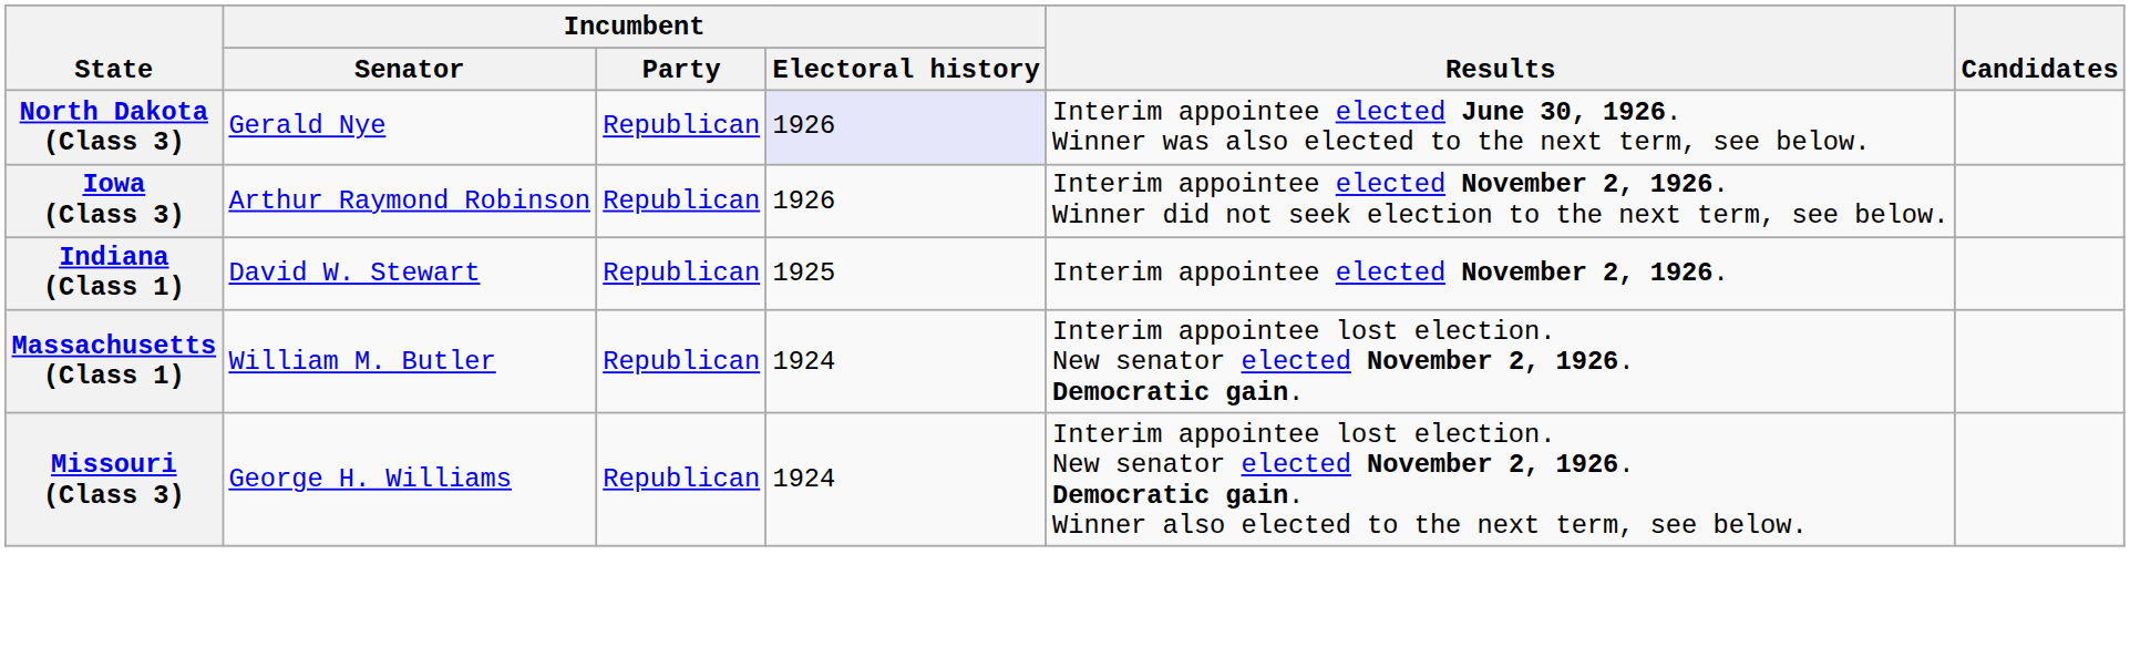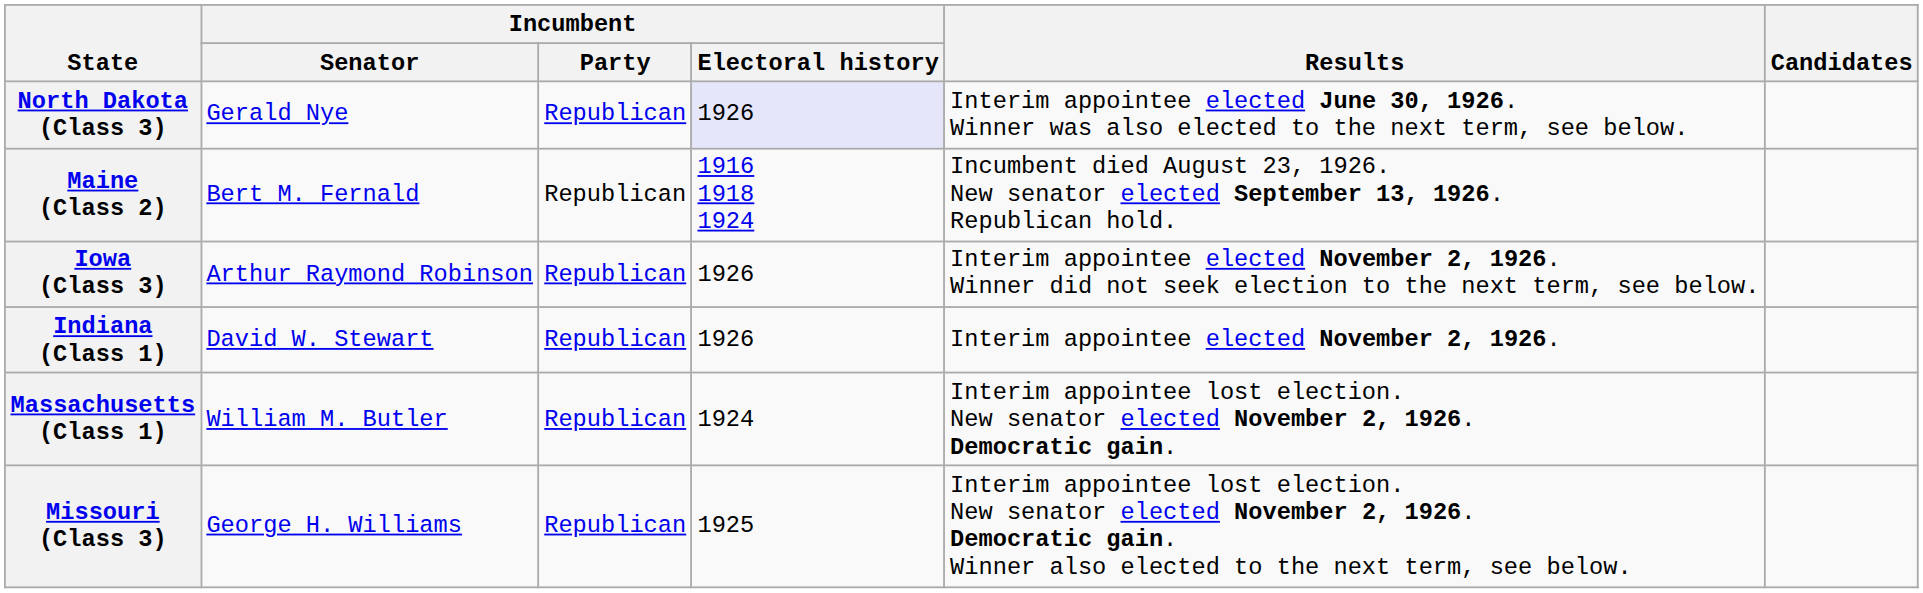+ row: Maine (Class 2) | Bert M. Fernald | Republican | 1916 1918 1924 | Incumbent died August 23, 1926. New senator elected September 13, 1926. Republican hold.
Indiana (Class 1) | Incumbent / Electoral history: 1925 -> 1926
Missouri (Class 3) | Incumbent / Electoral history: 1924 -> 1925
